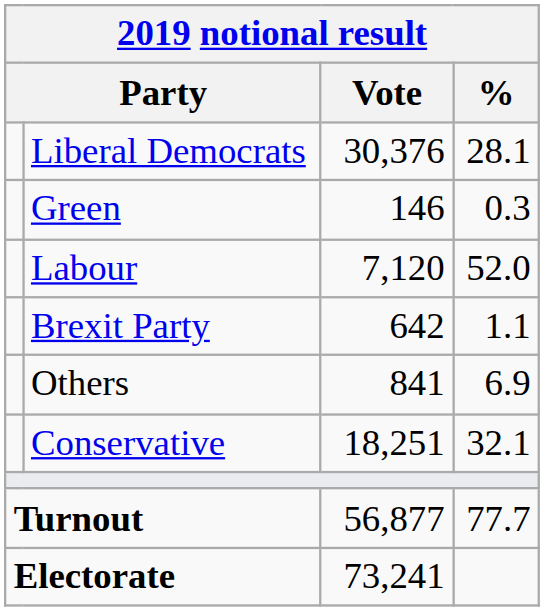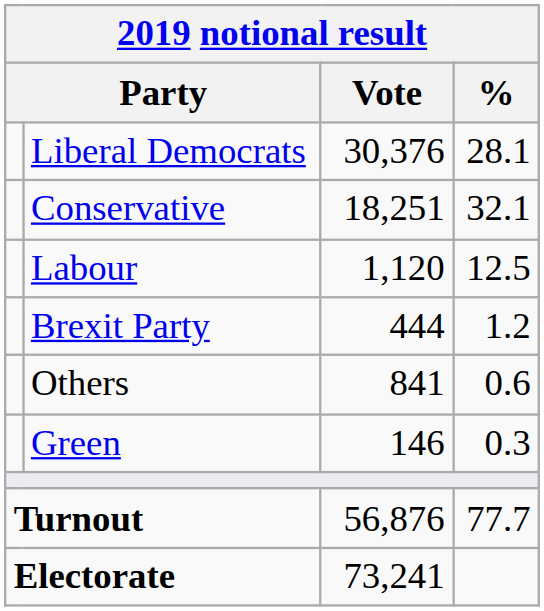rows swapped: Conservative <-> Green
Labour | Vote: 7,120 -> 1,120
Labour | %: 52.0 -> 12.5
Brexit Party | Vote: 642 -> 444
Brexit Party | %: 1.1 -> 1.2
Others | %: 6.9 -> 0.6
Turnout | Vote: 56,877 -> 56,876
